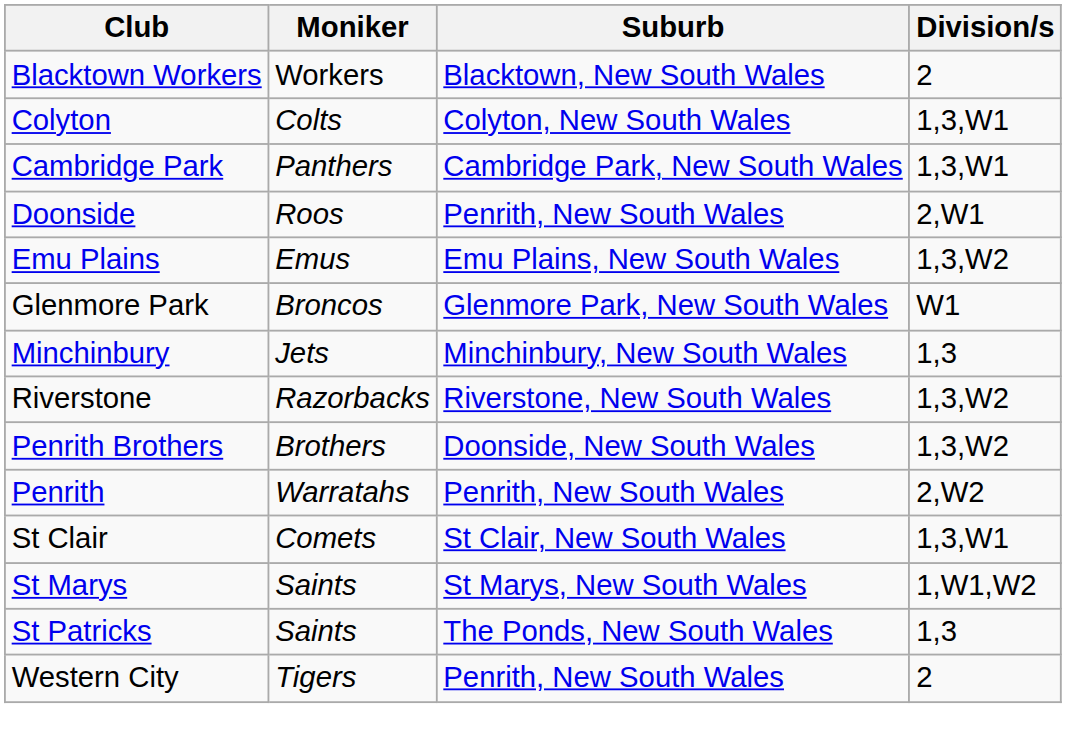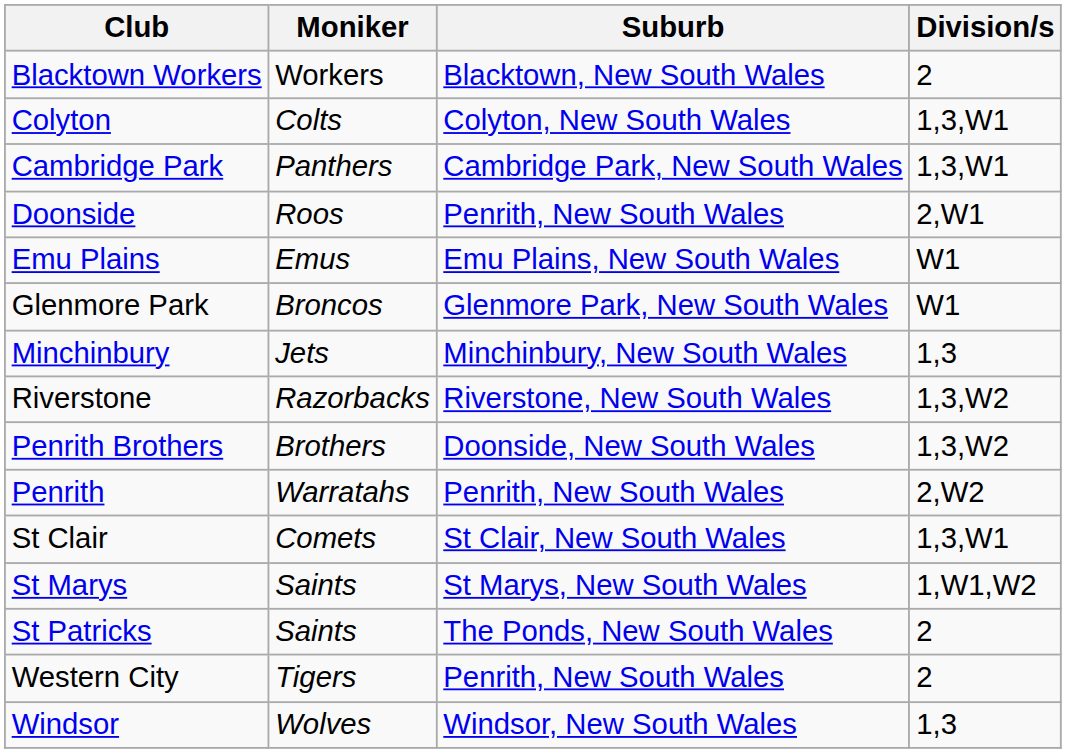Emu Plains | Division/s: 1,3,W2 -> W1
St Patricks | Division/s: 1,3 -> 2
+ row: Windsor | Wolves | Windsor, New South Wales | 1,3
